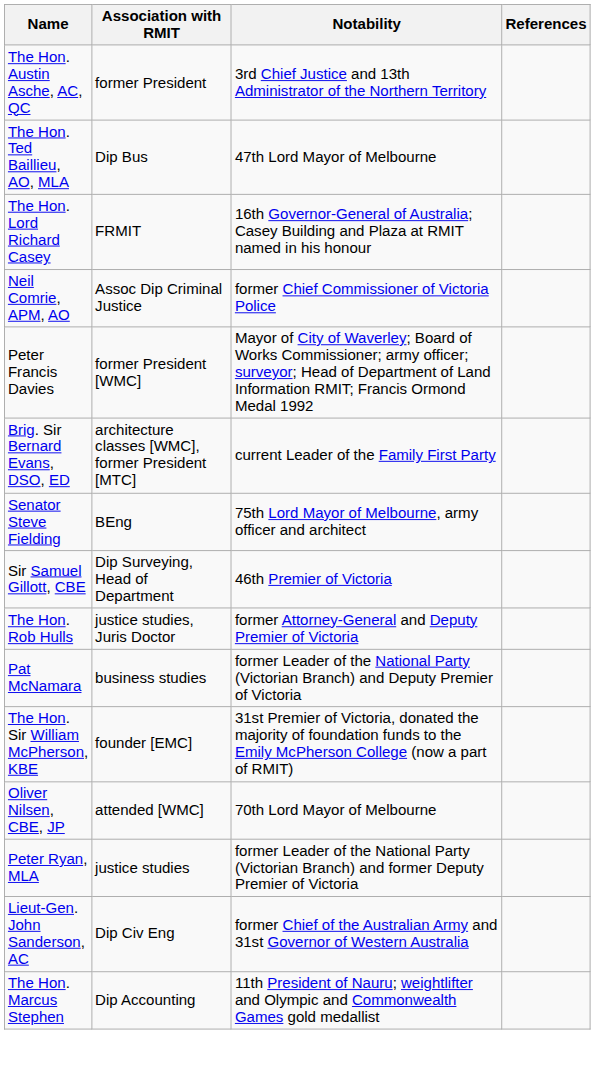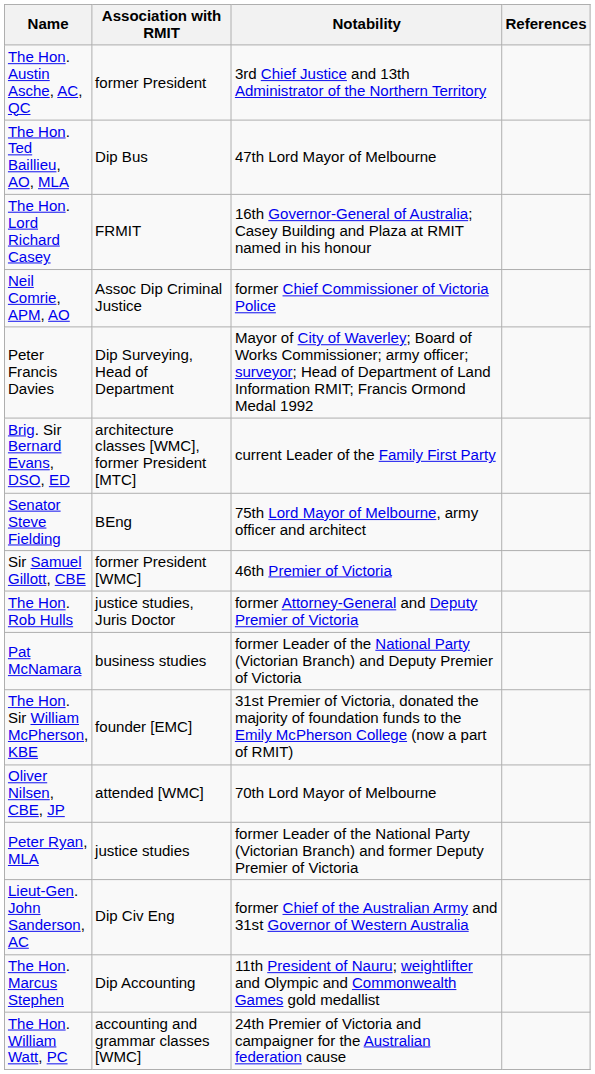Peter Francis Davies | Association with RMIT: former President [WMC] -> Dip Surveying, Head of Department
Sir Samuel Gillott, CBE | Association with RMIT: Dip Surveying, Head of Department -> former President [WMC]
+ row: The Hon. William Watt, PC | accounting and grammar classes [WMC] | 24th Premier of Victoria and campaigner for the Australian federation cause
